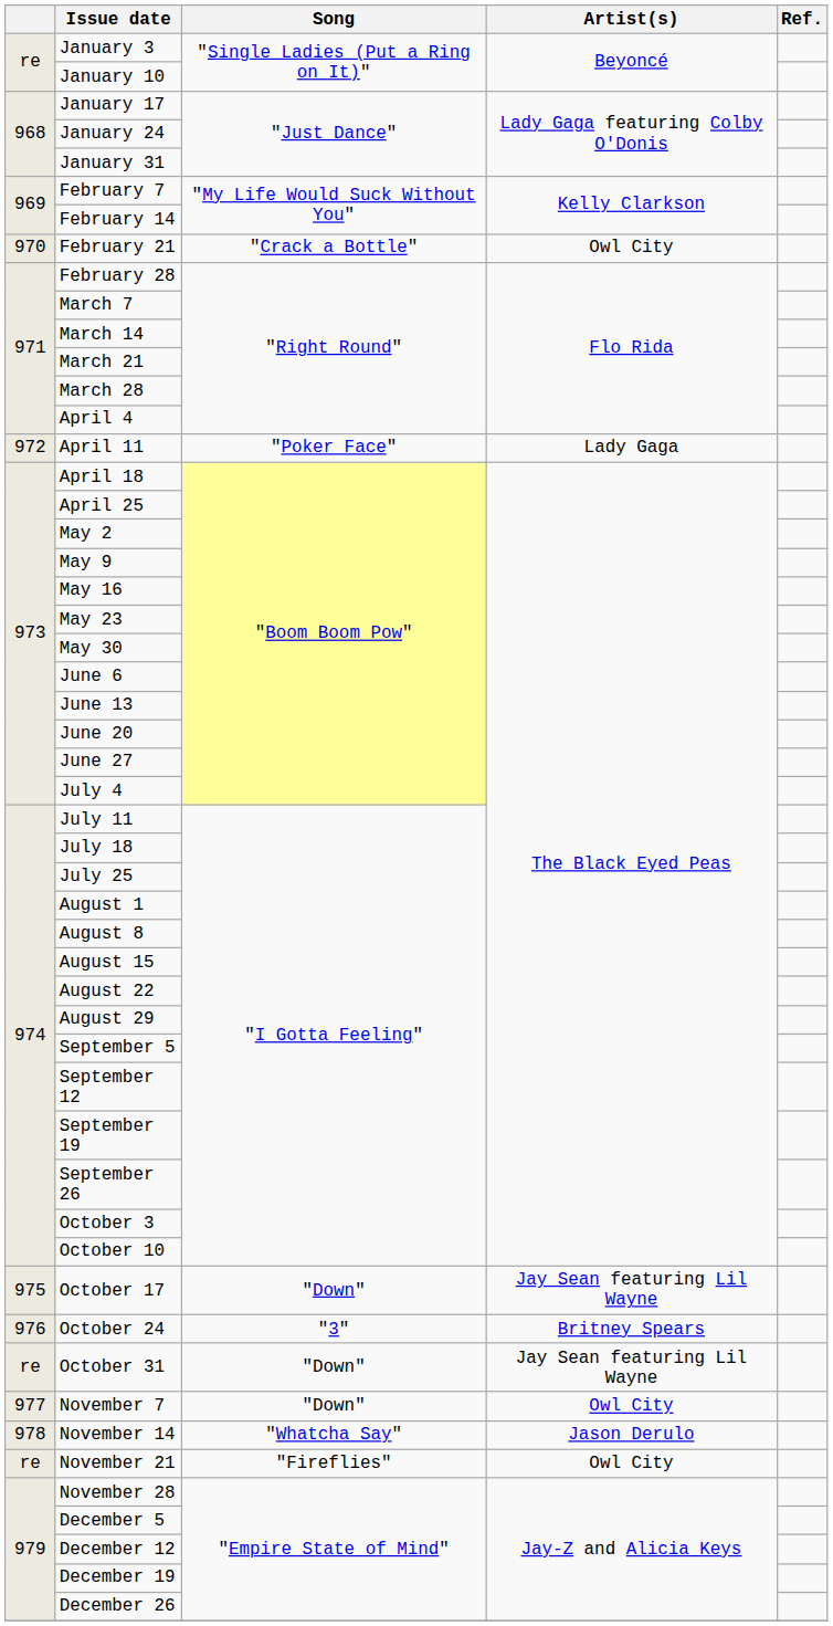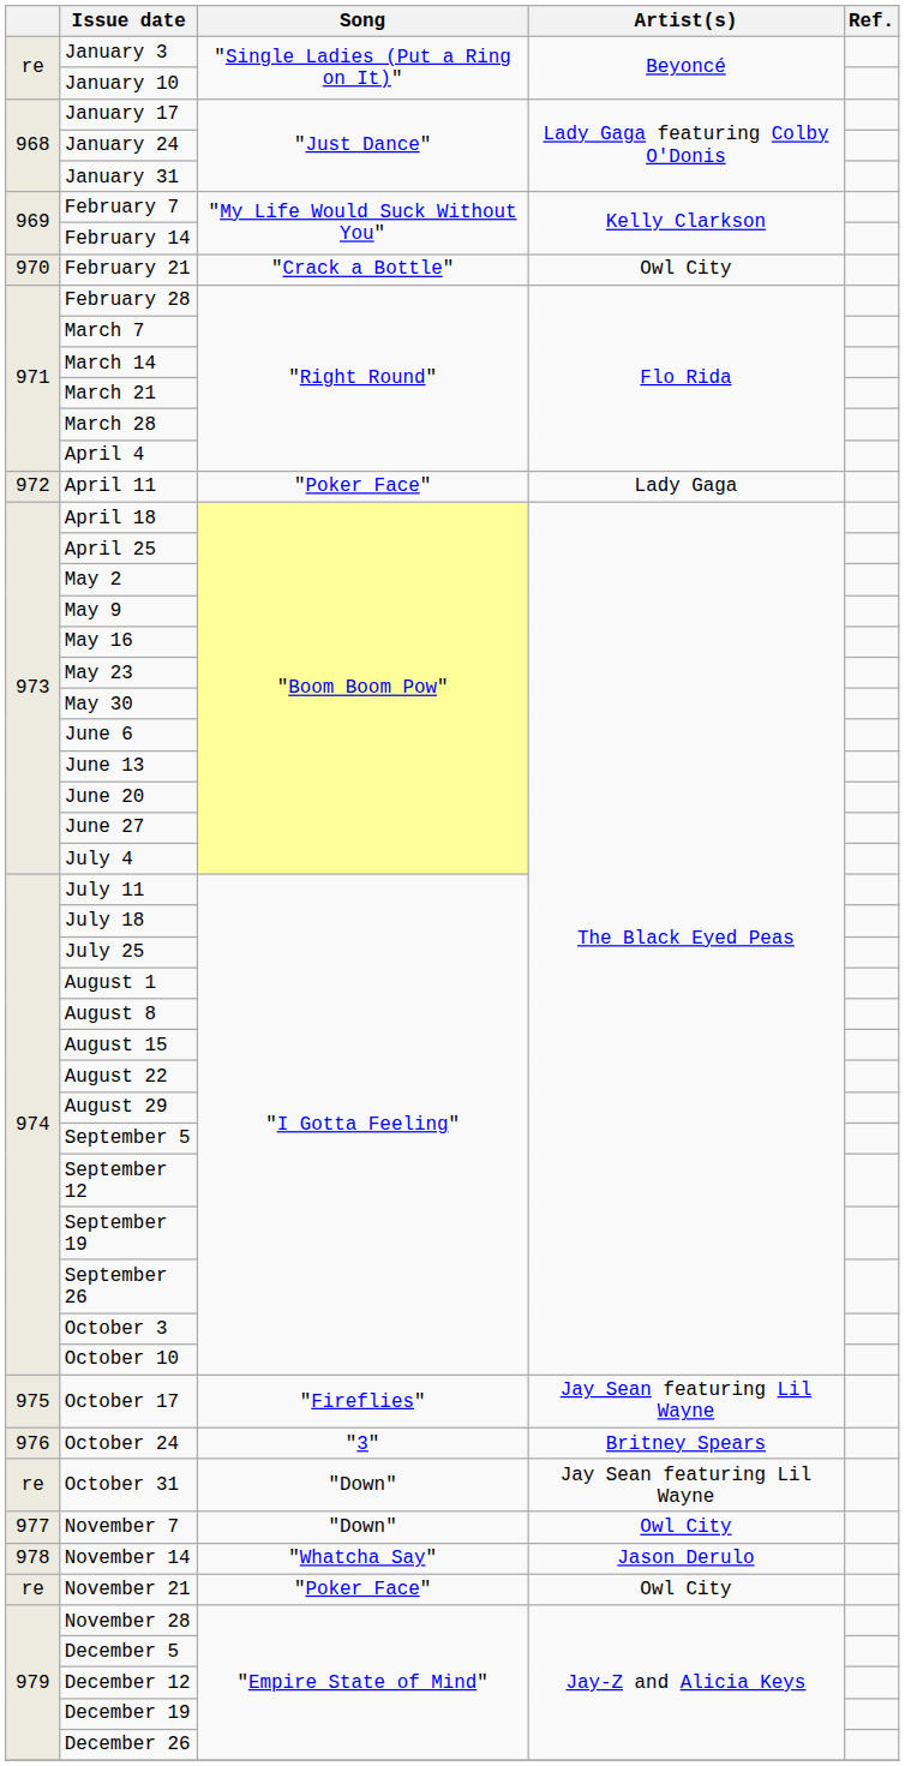October 17 | Song: "Down" -> "Fireflies"
November 21 | Song: "Fireflies" -> "Poker Face"
